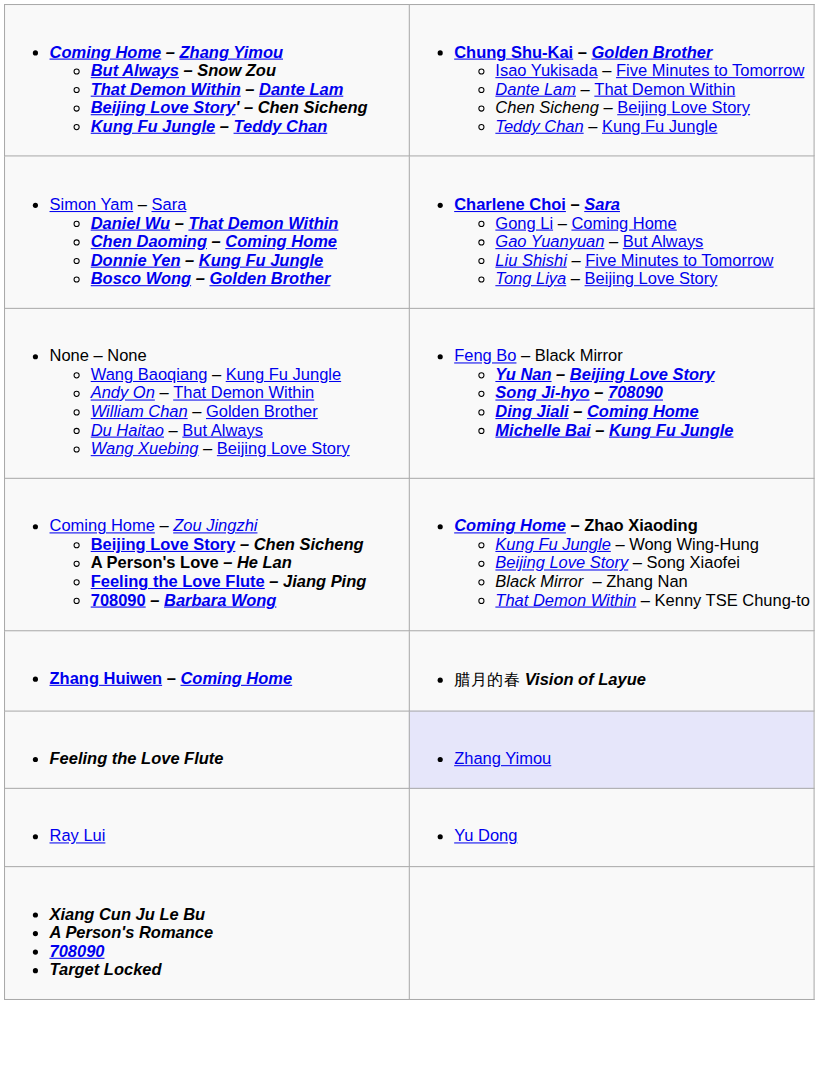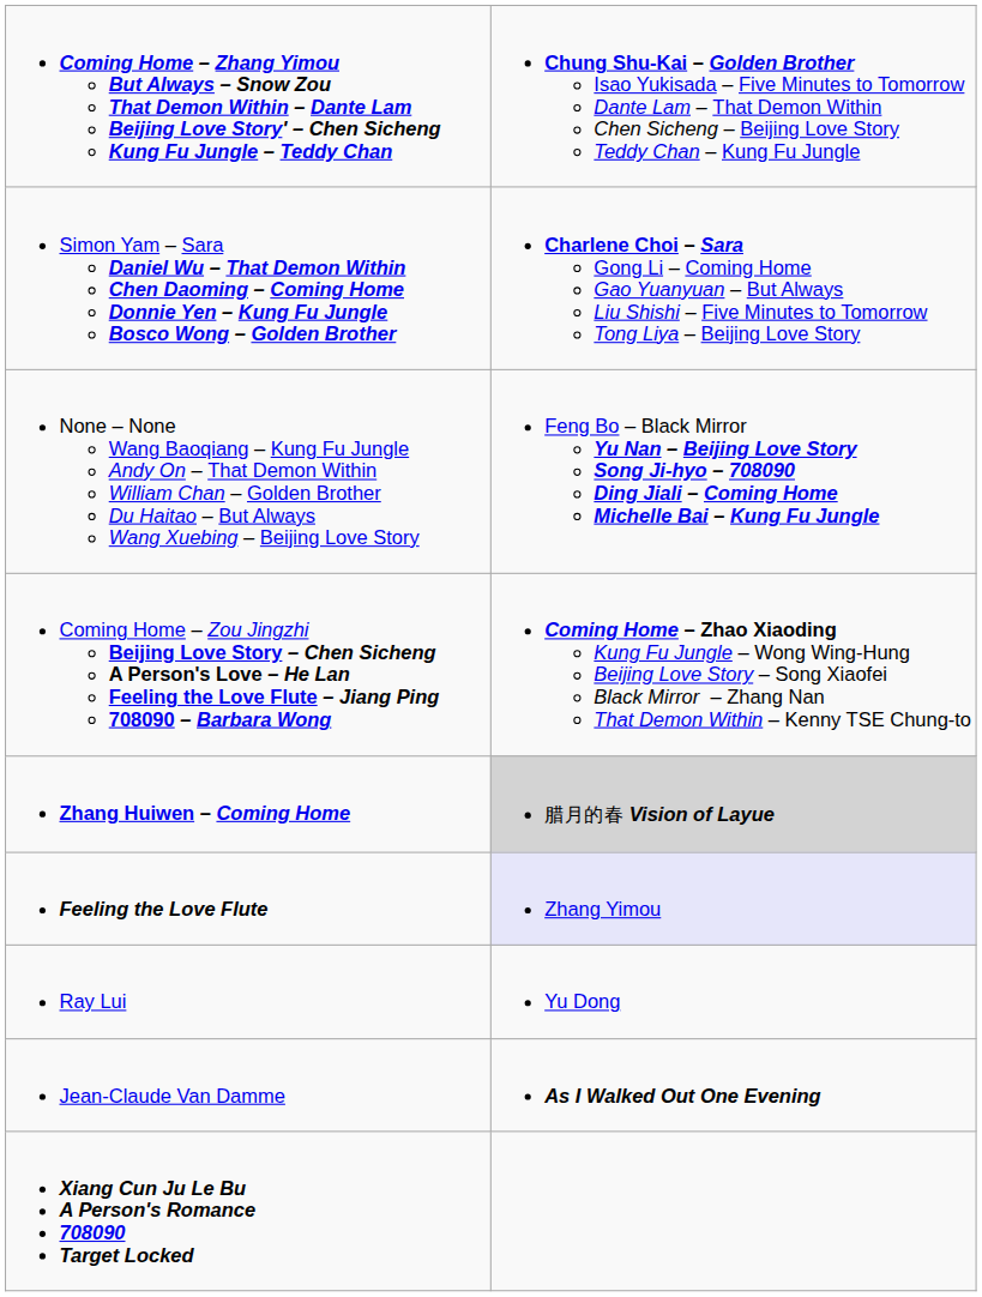Zhang Huiwen – Coming Home | column 2: no background -> lightgrey background
+ row: Jean-Claude Van Damme | As I Walked Out One Evening
